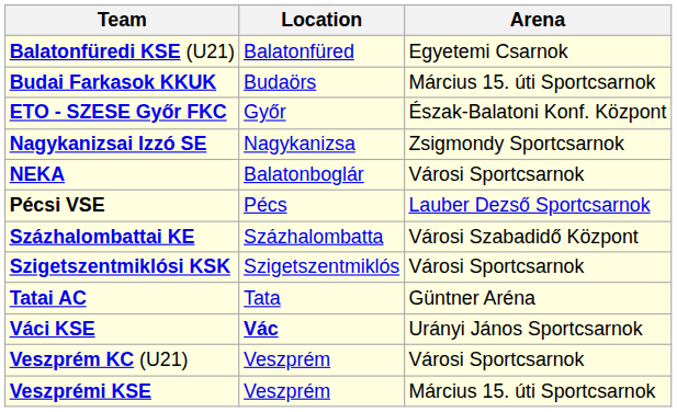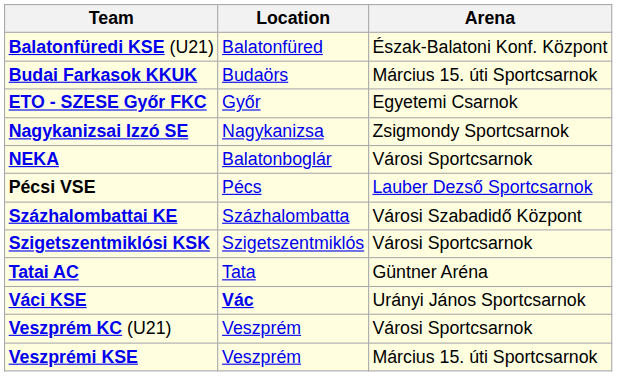Balatonfüredi KSE (U21) | Arena: Egyetemi Csarnok -> Észak-Balatoni Konf. Központ
ETO - SZESE Győr FKC | Arena: Észak-Balatoni Konf. Központ -> Egyetemi Csarnok
